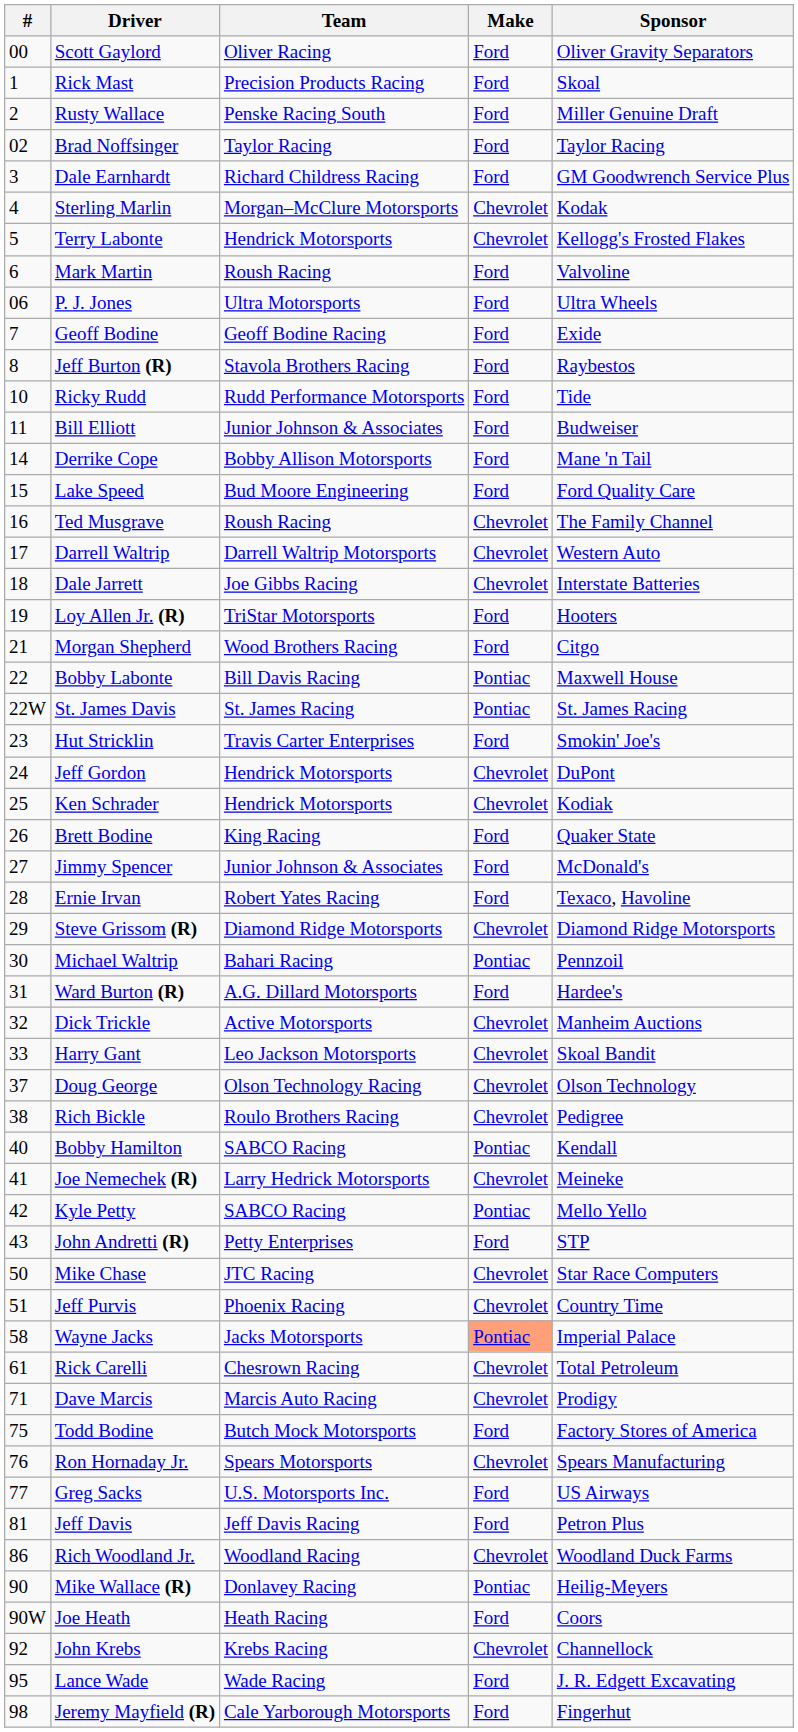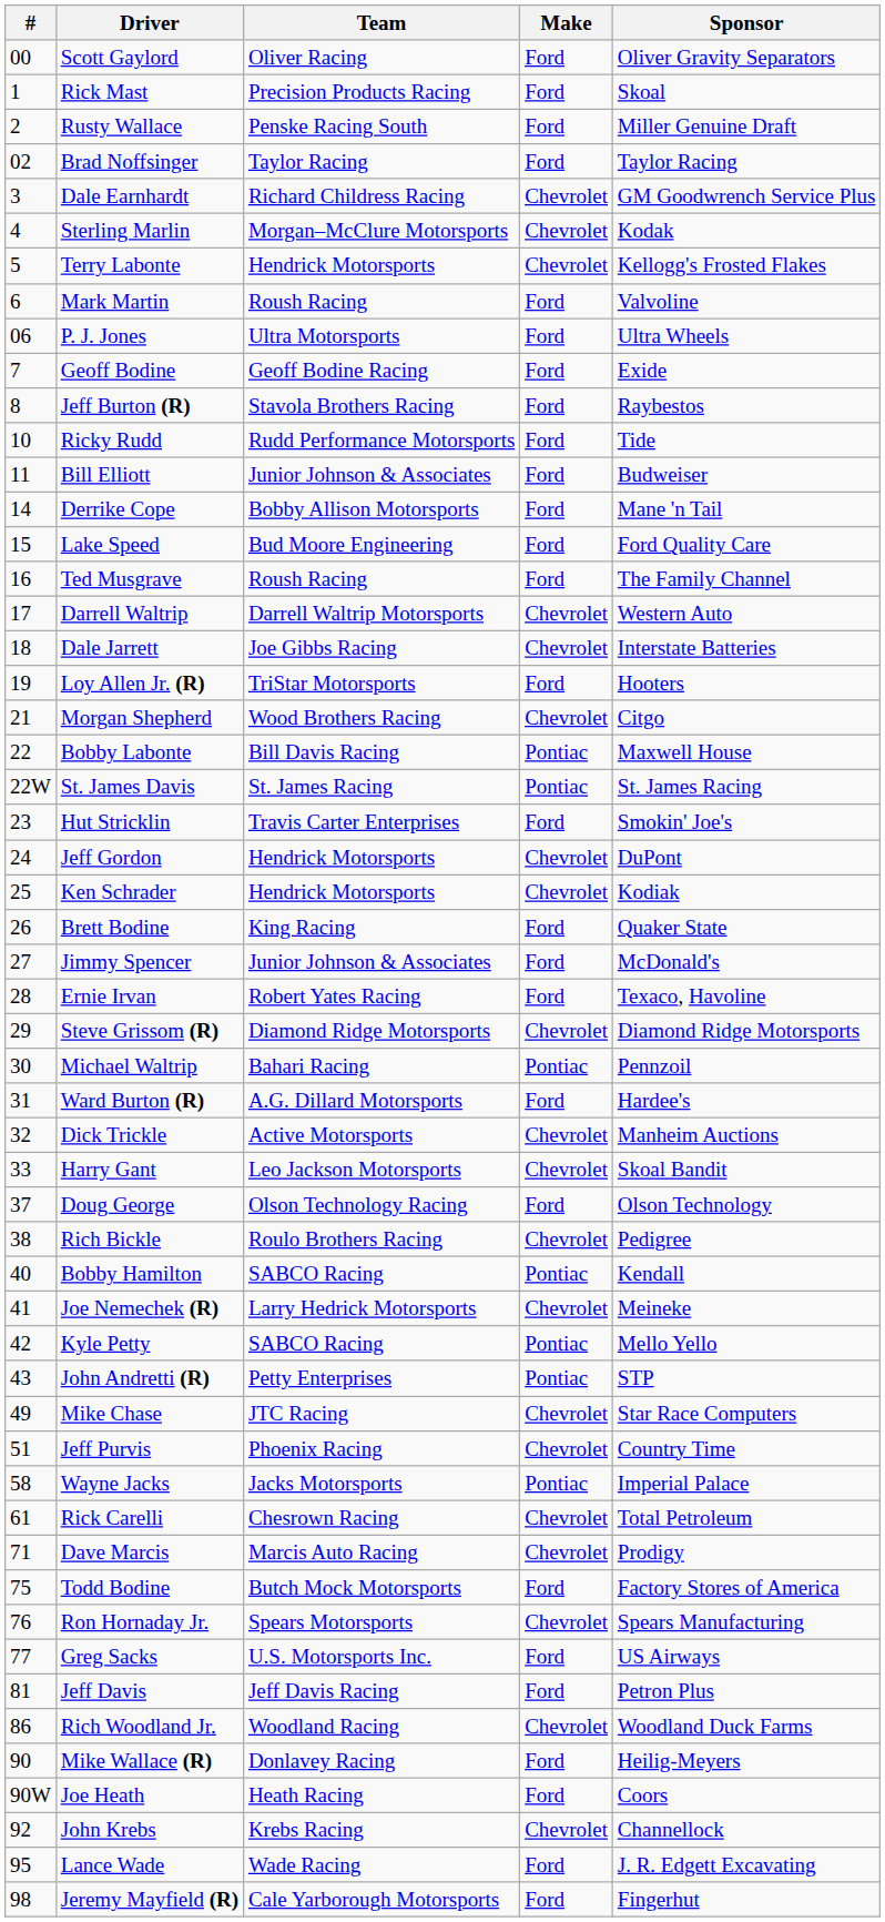Dale Earnhardt | Make: Ford -> Chevrolet
Ted Musgrave | Make: Chevrolet -> Ford
Morgan Shepherd | Make: Ford -> Chevrolet
Doug George | Make: Chevrolet -> Ford
John Andretti (R) | Make: Ford -> Pontiac
Mike Chase | #: 50 -> 49
Wayne Jacks | Make: lightsalmon background -> no background
Mike Wallace (R) | Make: Pontiac -> Ford
